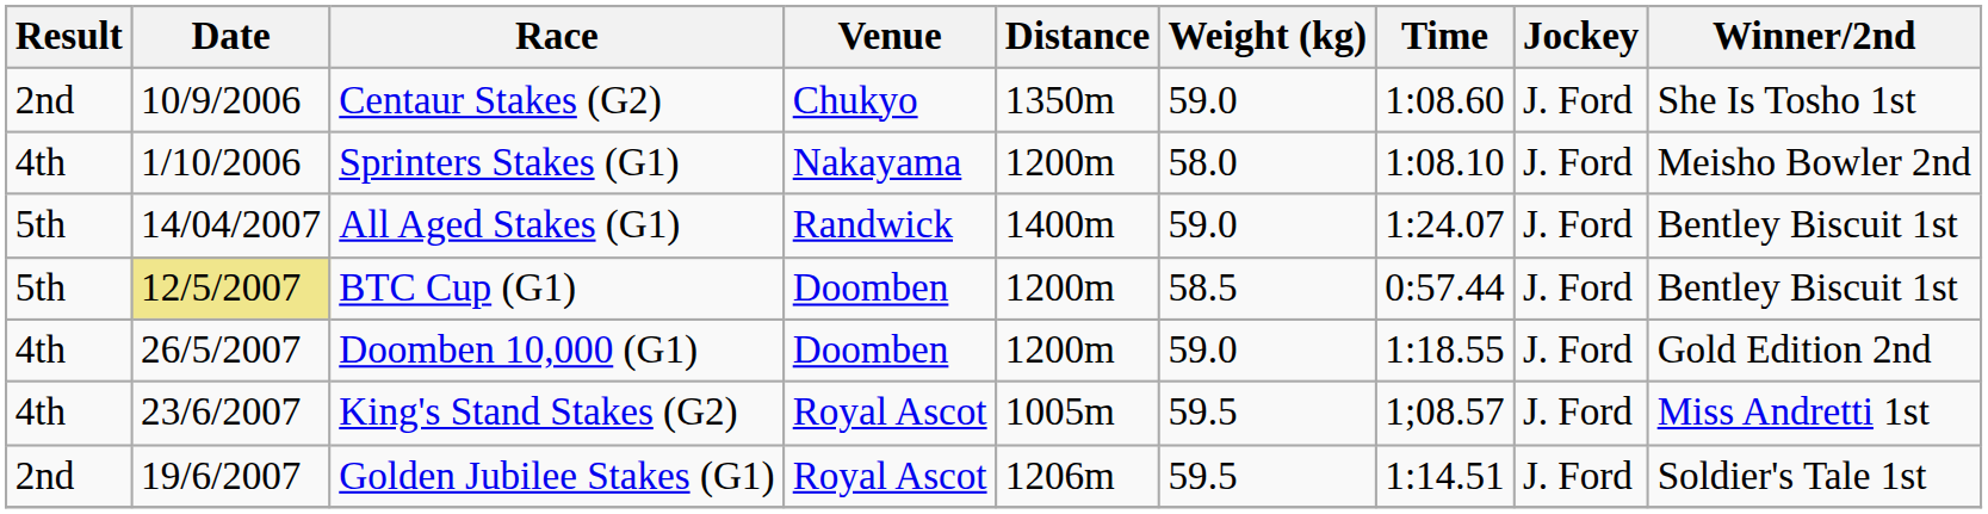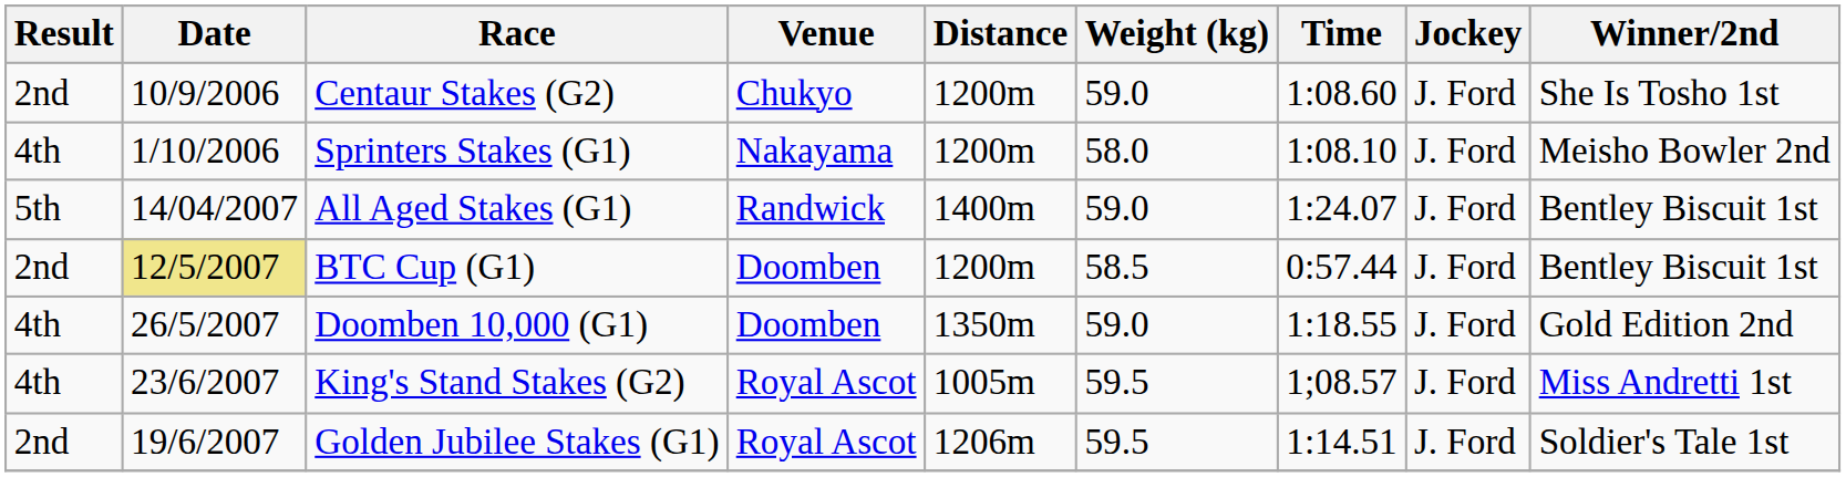Centaur Stakes (G2) | Distance: 1350m -> 1200m
BTC Cup (G1) | Result: 5th -> 2nd
Doomben 10,000 (G1) | Distance: 1200m -> 1350m
